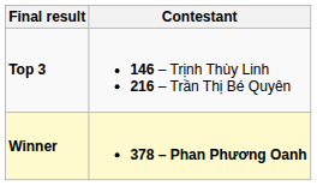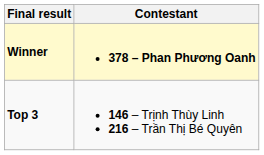rows swapped: Winner <-> Top 3
